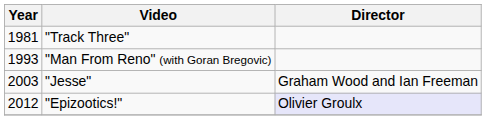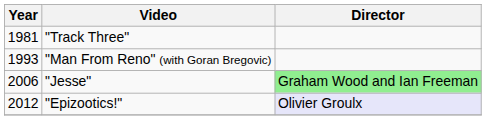"Jesse" | Year: 2003 -> 2006
"Jesse" | Director: no background -> lightgreen background
